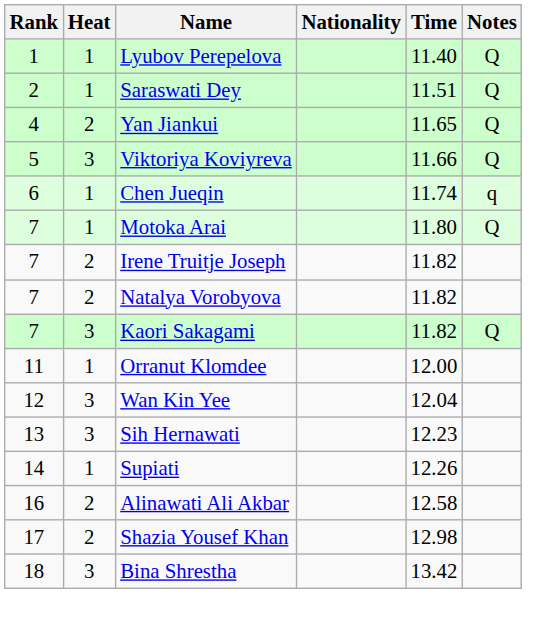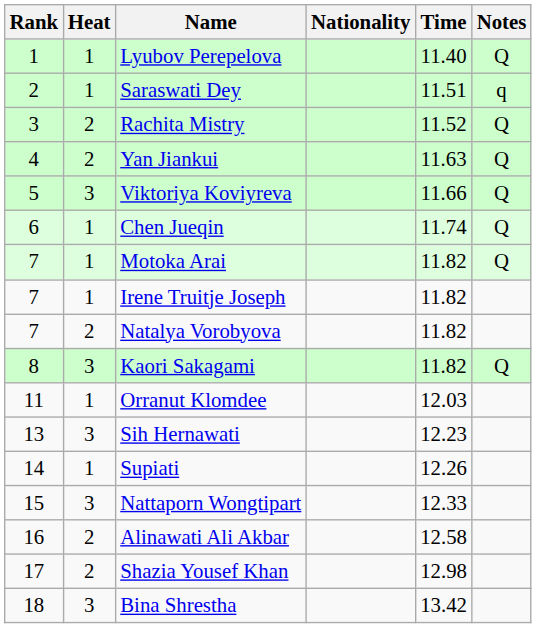Saraswati Dey | Notes: Q -> q
+ row: 3 | 2 | Rachita Mistry | 11.52 | Q
Yan Jiankui | Time: 11.65 -> 11.63
Chen Jueqin | Notes: q -> Q
Motoka Arai | Time: 11.80 -> 11.82
Irene Truitje Joseph | Heat: 2 -> 1
Kaori Sakagami | Rank: 7 -> 8
Orranut Klomdee | Time: 12.00 -> 12.03
- row: 12 | 3 | Wan Kin Yee | 12.04
+ row: 15 | 3 | Nattaporn Wongtipart | 12.33
